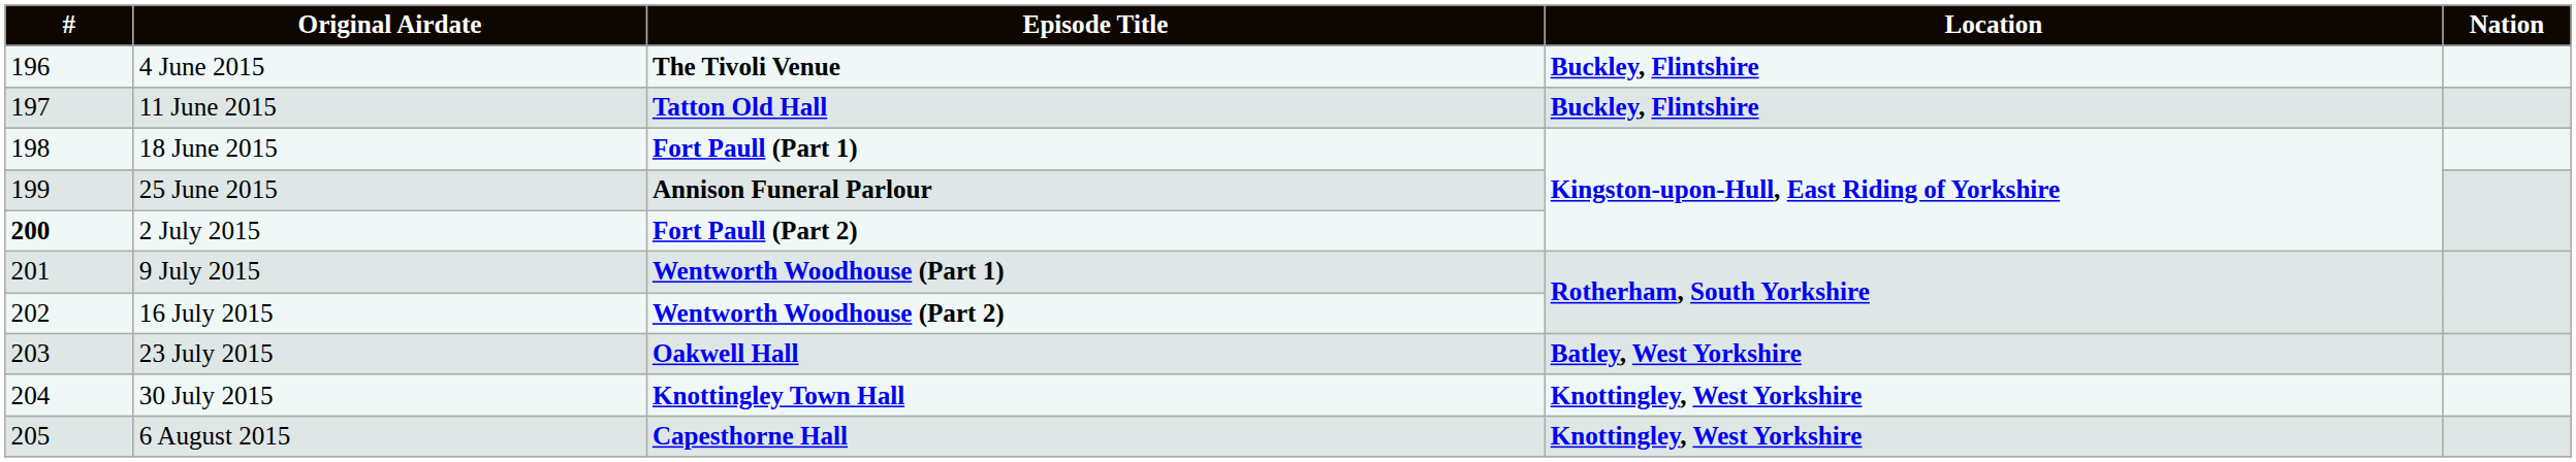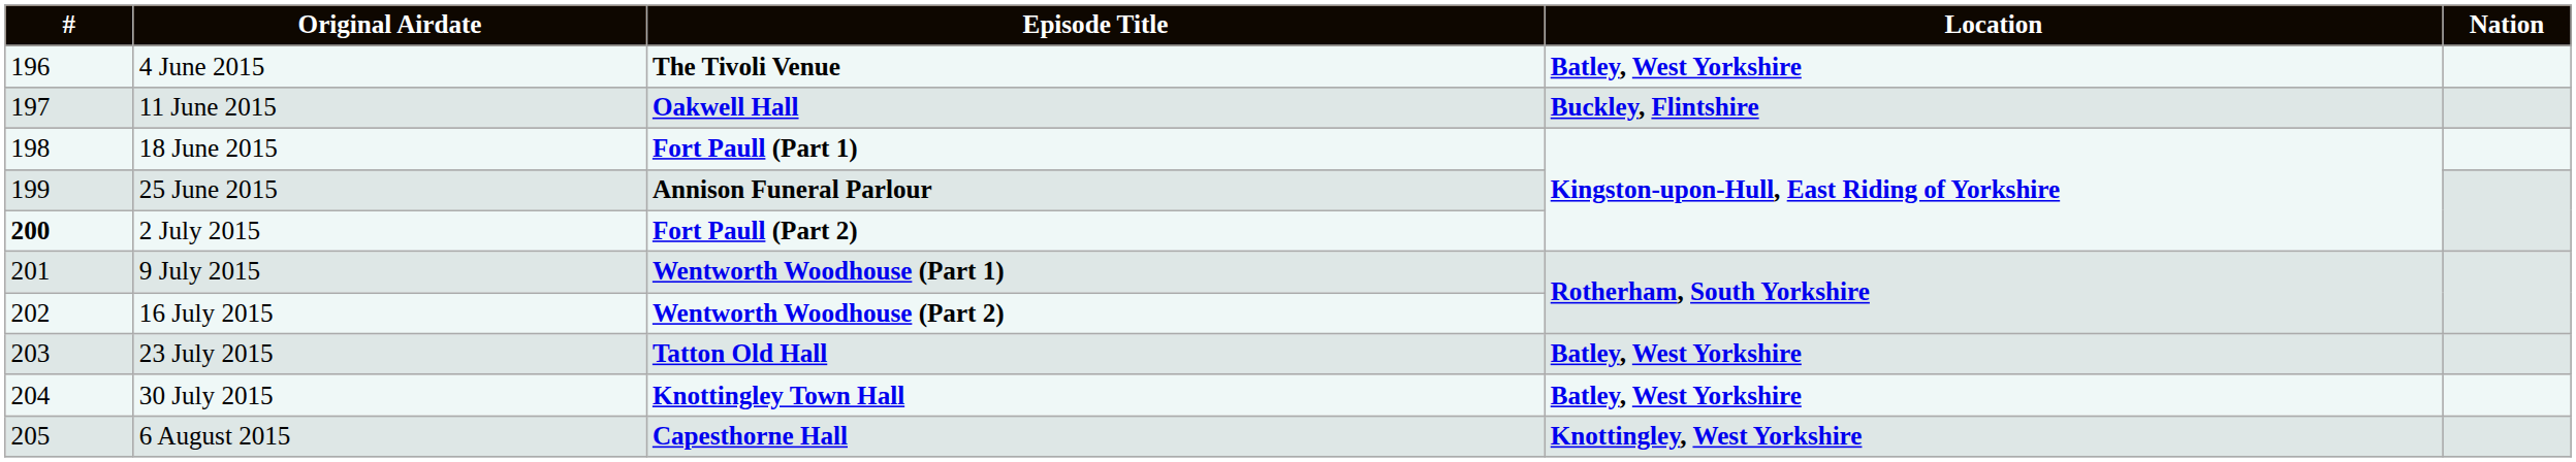4 June 2015 | Location: Buckley, Flintshire -> Batley, West Yorkshire
11 June 2015 | Episode Title: Tatton Old Hall -> Oakwell Hall
23 July 2015 | Episode Title: Oakwell Hall -> Tatton Old Hall
30 July 2015 | Location: Knottingley, West Yorkshire -> Batley, West Yorkshire
